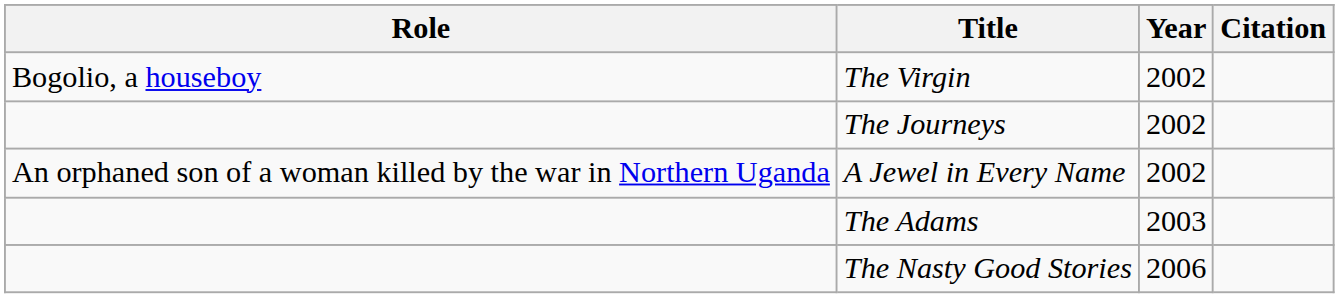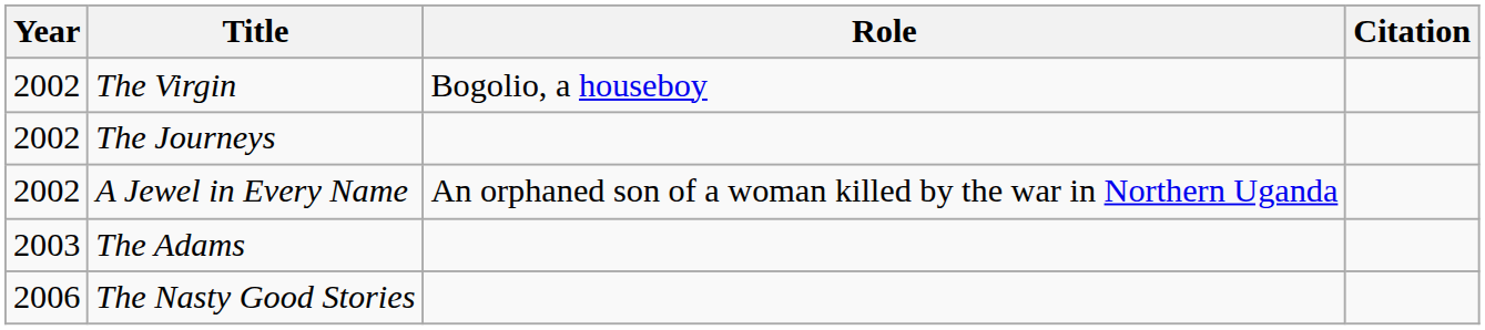columns swapped: Year <-> Role
